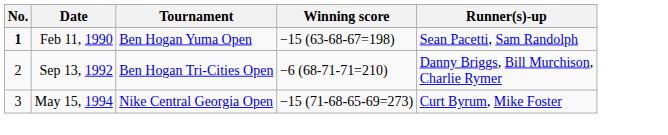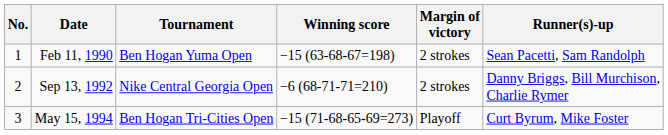+ column: Margin of victory | 2 strokes | 2 strokes | Playoff
Feb 11, 1990 | No.: bold -> normal
Sep 13, 1992 | Tournament: Ben Hogan Tri-Cities Open -> Nike Central Georgia Open
May 15, 1994 | Tournament: Nike Central Georgia Open -> Ben Hogan Tri-Cities Open
